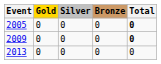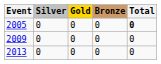columns swapped: Gold <-> Silver
2009 | Total: bold -> normal
